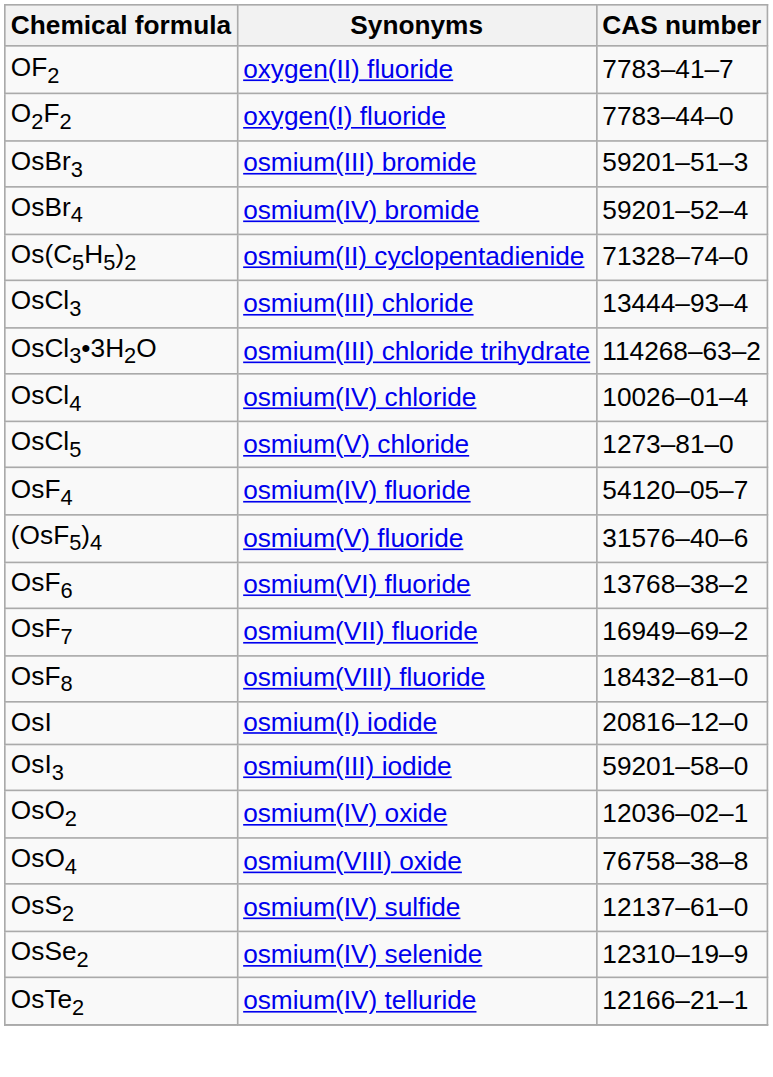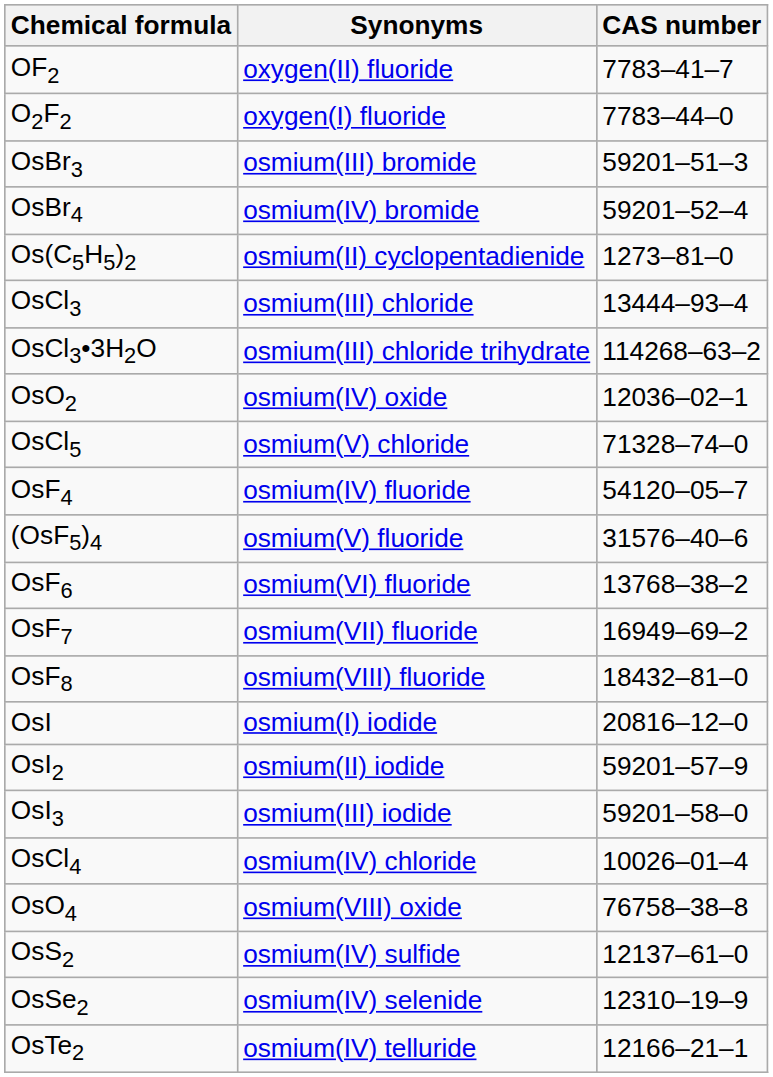Os(C5H5)2 | CAS number: 71328–74–0 -> 1273–81–0
rows swapped: OsCl4 <-> OsO2
OsCl5 | CAS number: 1273–81–0 -> 71328–74–0
+ row: OsI2 | osmium(II) iodide | 59201–57–9
